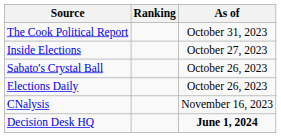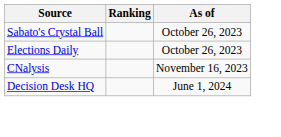- row: The Cook Political Report | October 31, 2023
- row: Inside Elections | October 27, 2023
Decision Desk HQ | As of: bold -> normal
